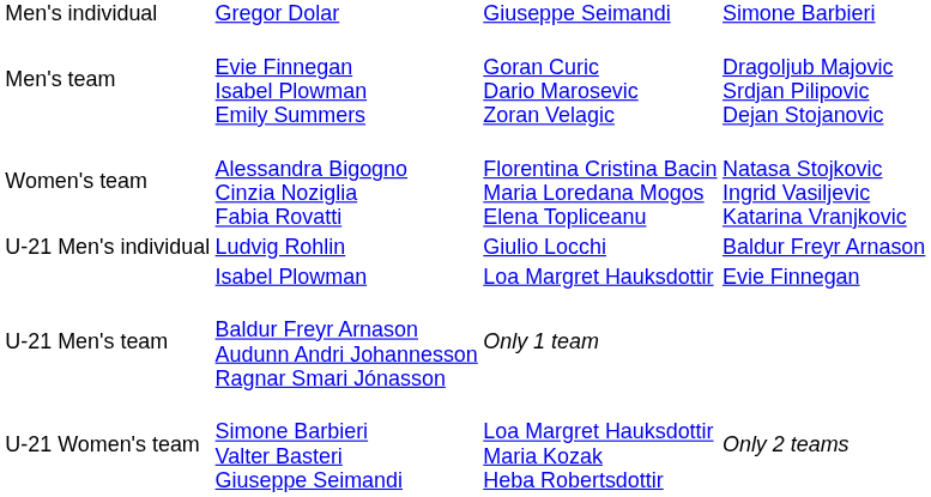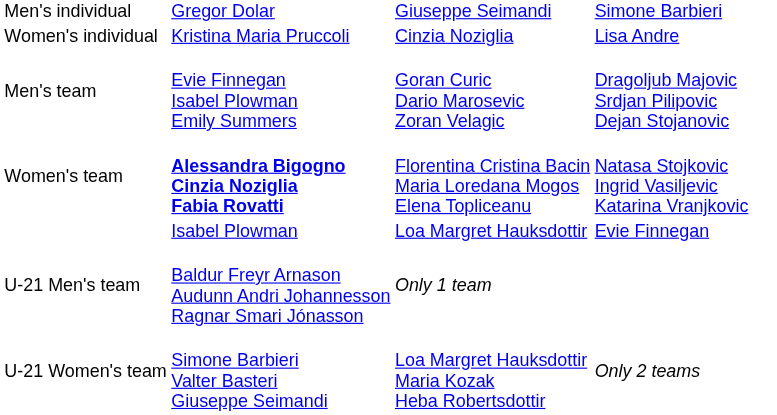+ row: Women's individual | Kristina Maria Pruccoli | Cinzia Noziglia | Lisa Andre
Women's team | column 2: normal -> bold
- row: U-21 Men's individual | Ludvig Rohlin | Giulio Locchi | Baldur Freyr Arnason
